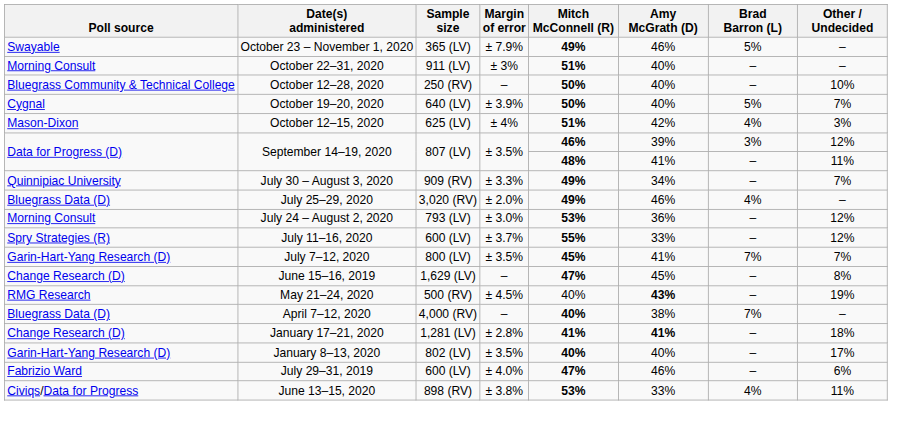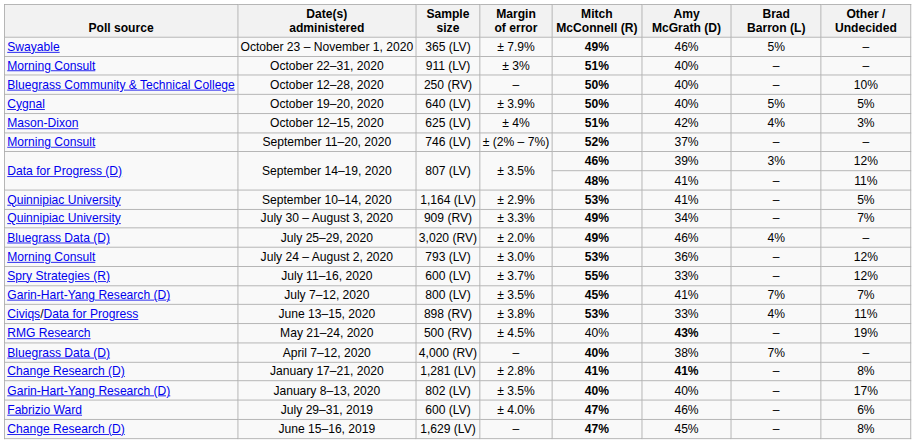October 19–20, 2020 | Other / Undecided: 7% -> 5%
+ row: Morning Consult | September 11–20, 2020 | 746 (LV) | ± (2% – 7%) | 52% | 37% | – | –
+ row: Quinnipiac University | September 10–14, 2020 | 1,164 (LV) | ± 2.9% | 53% | 41% | – | 5%
rows swapped: June 13–15, 2020 <-> June 15–16, 2019
January 17–21, 2020 | Other / Undecided: 18% -> 8%
